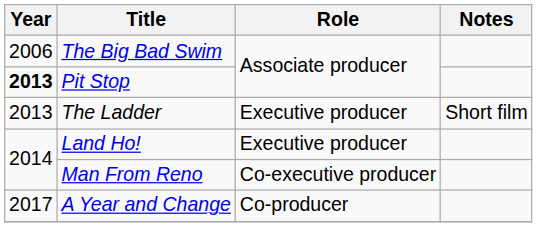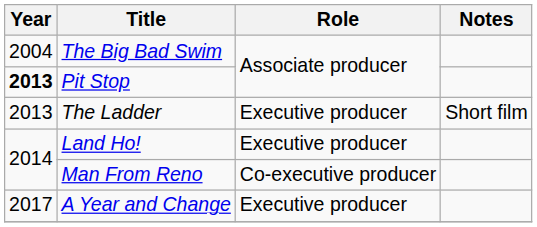The Big Bad Swim | Year: 2006 -> 2004
A Year and Change | Role: Co-producer -> Executive producer
